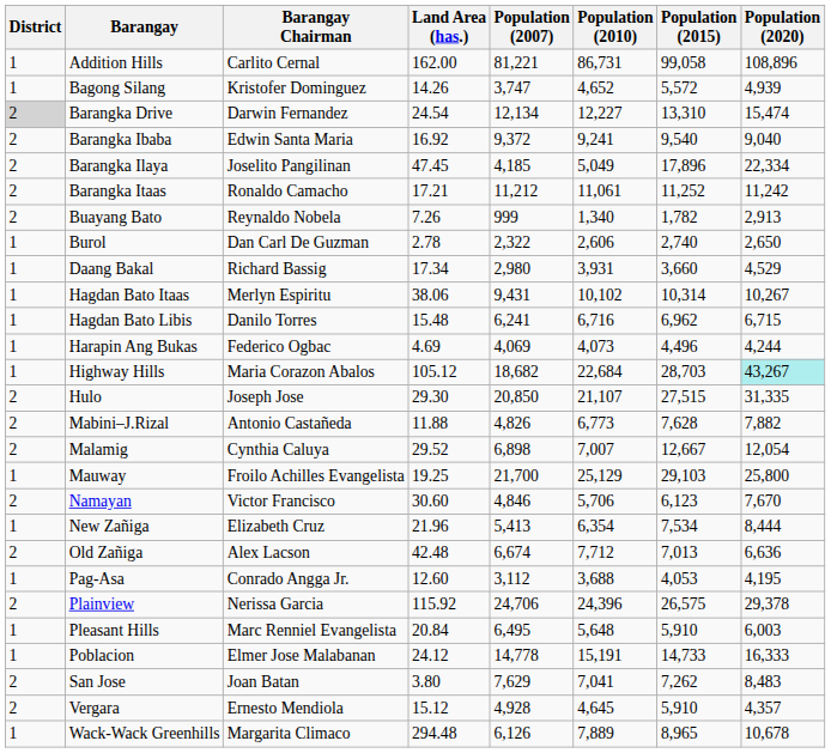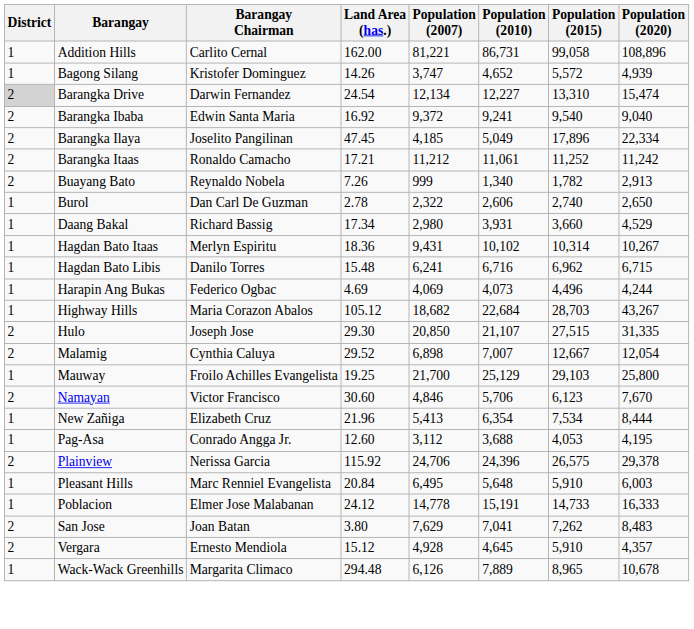Hagdan Bato Itaas | Land Area (has.): 38.06 -> 18.36
Highway Hills | Population (2020): paleturquoise background -> no background
- row: 2 | Mabini–J.Rizal | Antonio Castañeda | 11.88 | 4,826 | 6,773 | 7,628 | 7,882
- row: 2 | Old Zañiga | Alex Lacson | 42.48 | 6,674 | 7,712 | 7,013 | 6,636
